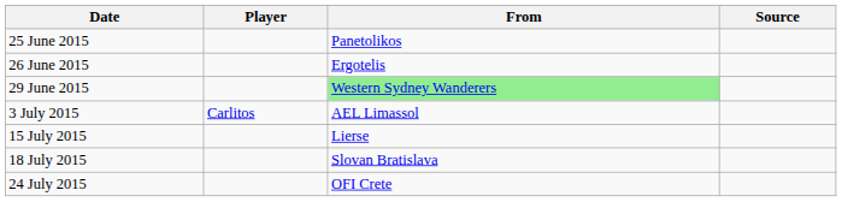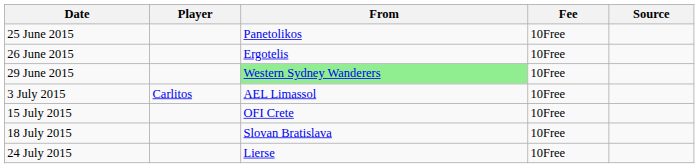+ column: Fee | 10Free | 10Free | 10Free | 10Free | 10Free | 10Free | 10Free
15 July 2015 | From: Lierse -> OFI Crete
24 July 2015 | From: OFI Crete -> Lierse
